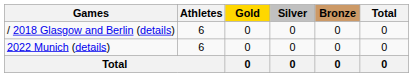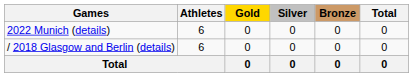rows swapped: / 2018 Glasgow and Berlin (details) <-> 2022 Munich (details)
